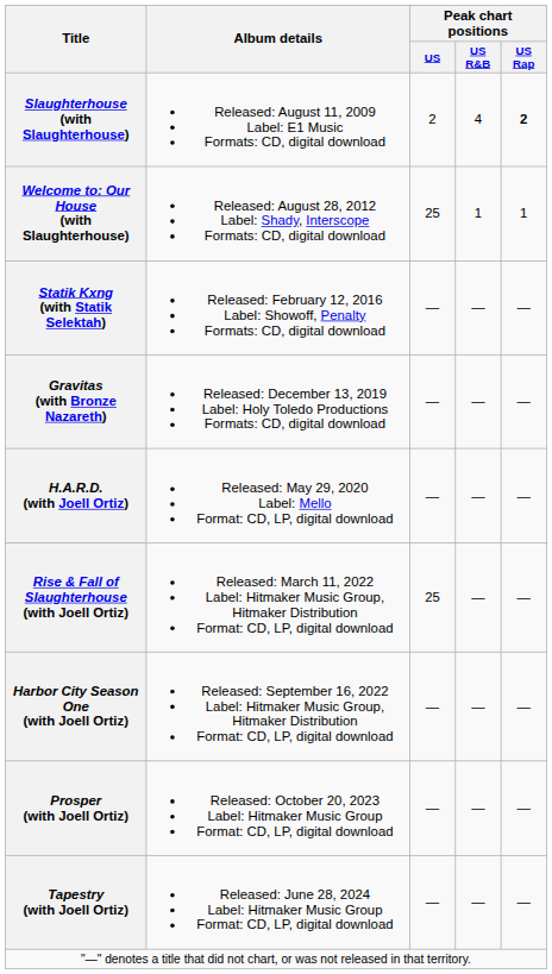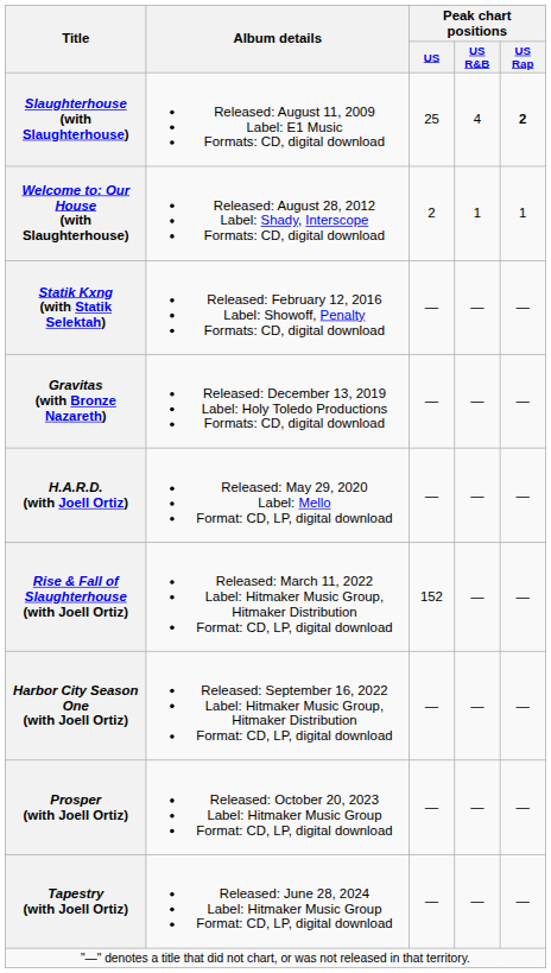Slaughterhouse (with Slaughterhouse) | Peak chart positions / US: 2 -> 25
Welcome to: Our House (with Slaughterhouse) | Peak chart positions / US: 25 -> 2
Rise & Fall of Slaughterhouse (with Joell Ortiz) | Peak chart positions / US: 25 -> 152
